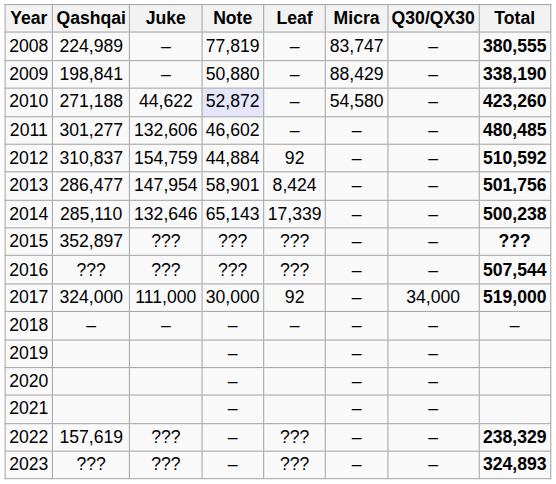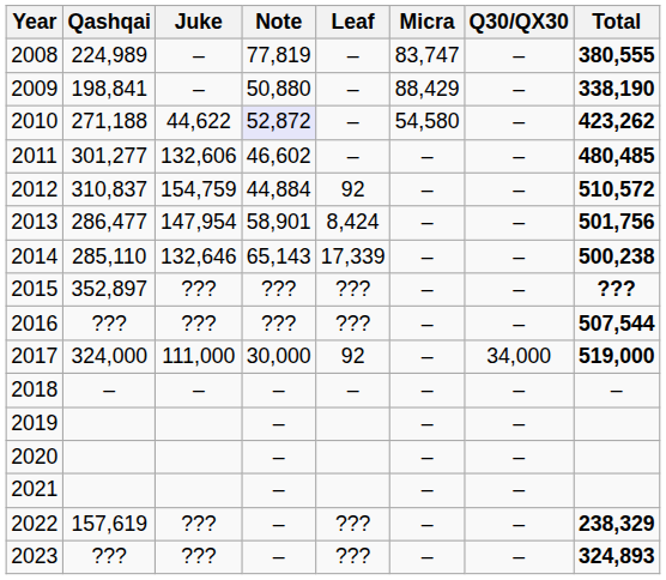2010 | Total: 423,260 -> 423,262
2012 | Total: 510,592 -> 510,572
